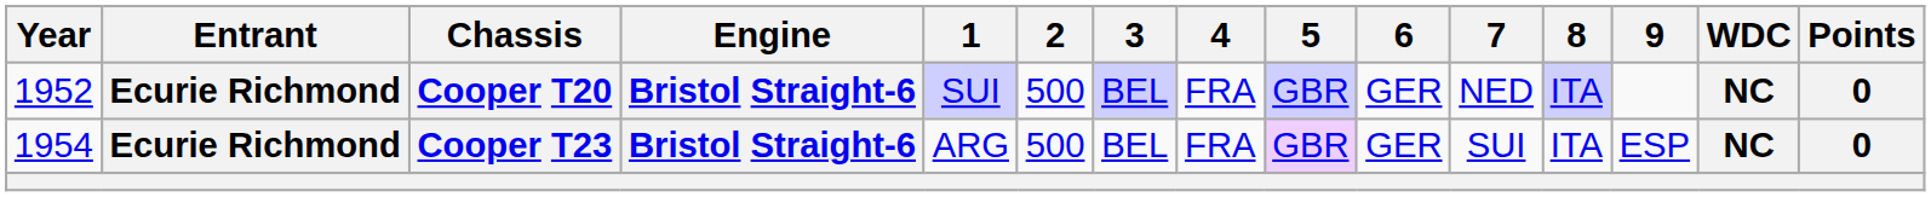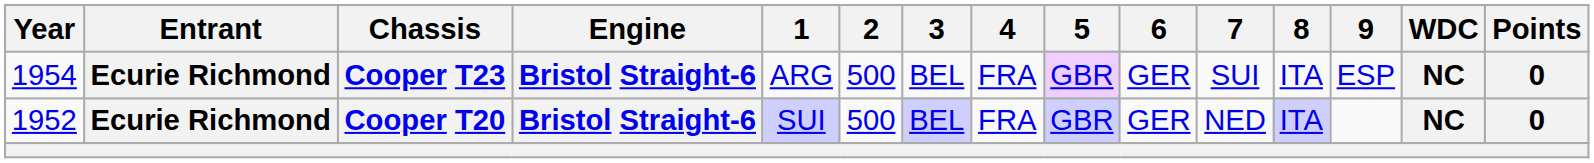rows swapped: Cooper T20 <-> Cooper T23
